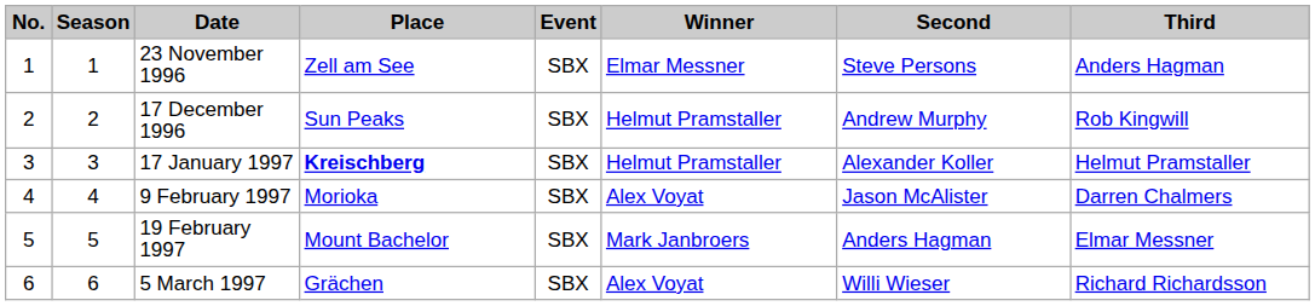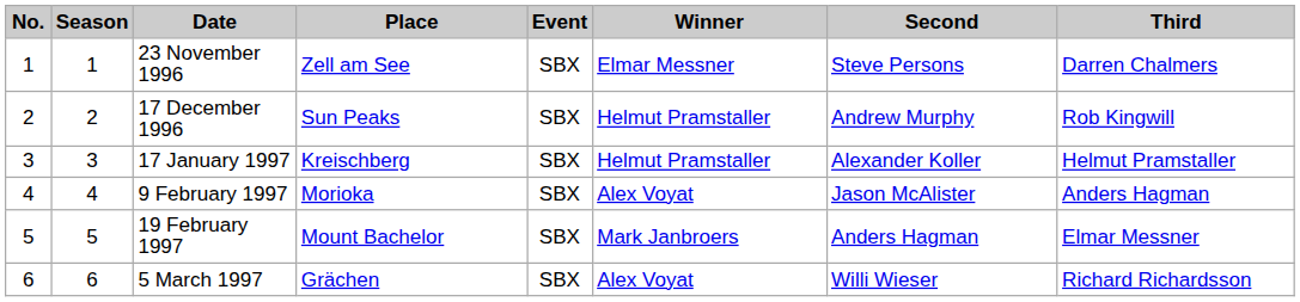23 November 1996 | Third: Anders Hagman -> Darren Chalmers
17 January 1997 | Place: bold -> normal
9 February 1997 | Third: Darren Chalmers -> Anders Hagman
